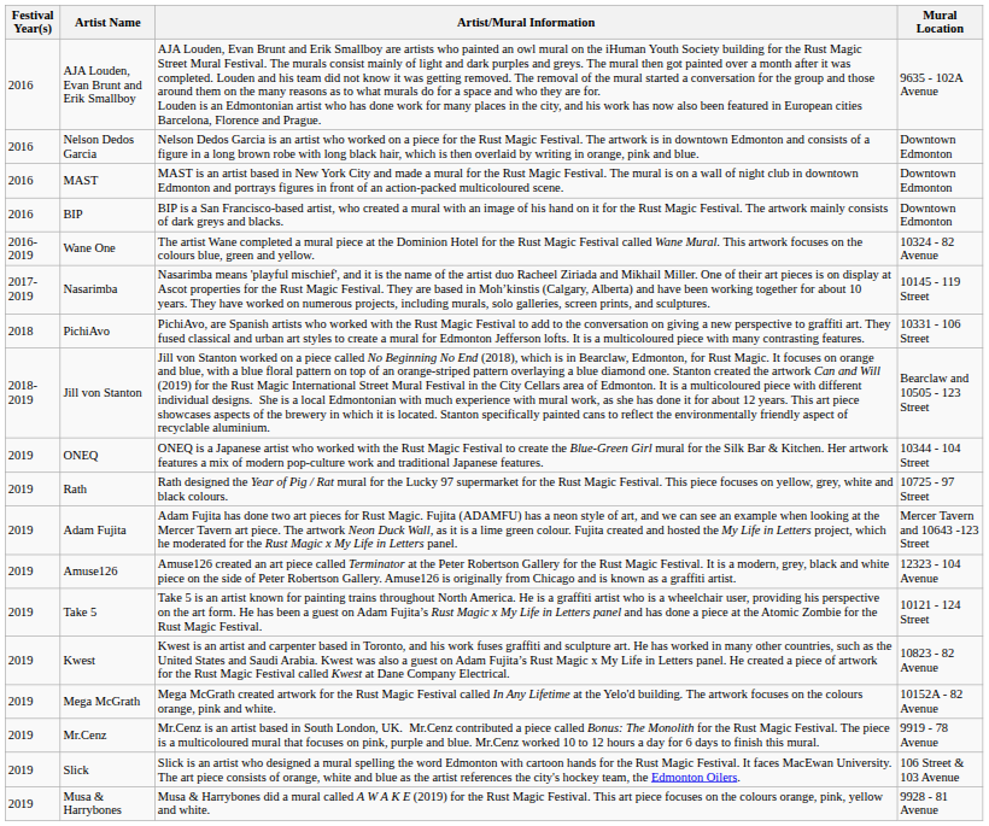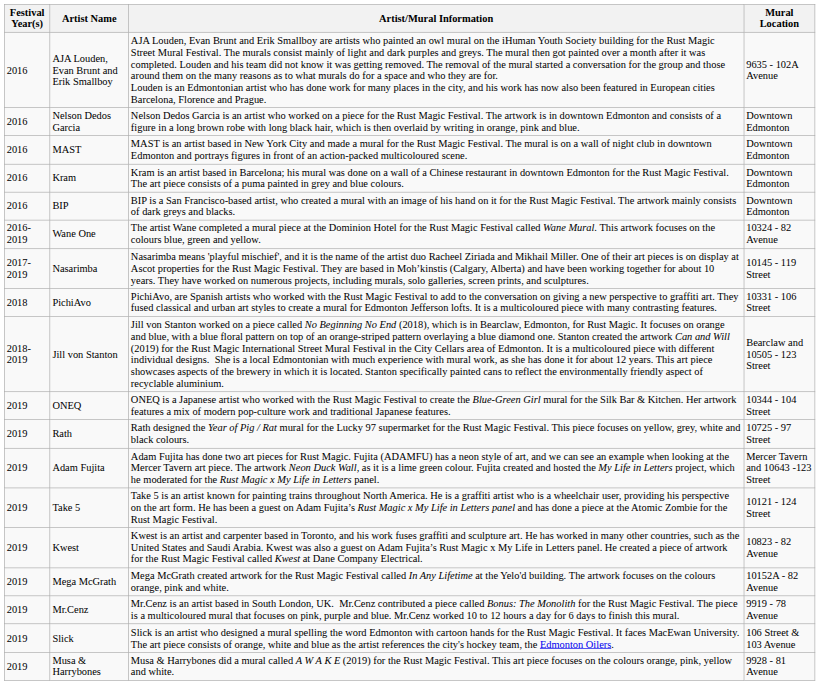+ row: 2016 | Kram | Kram is an artist based in Barcelona; his mural was done on a wall of a Chinese restaurant in downtown Edmonton for the Rust Magic Festival. The art piece consists of a puma painted in grey and blue colours. | Downtown Edmonton
- row: 2019 | Amuse126 | Amuse126 created an art piece called Terminator at the Peter Robertson Gallery for the Rust Magic Festival. It is a modern, grey, black and white piece on the side of Peter Robertson Gallery. Amuse126 is originally from Chicago and is known as a graffiti artist. | 12323 - 104 Avenue
